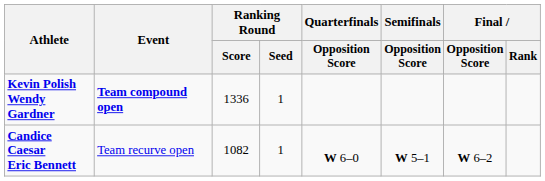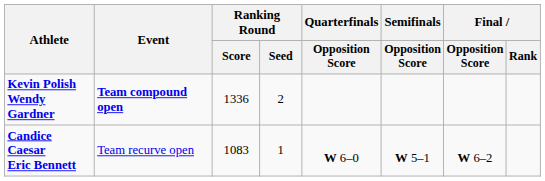Kevin Polish Wendy Gardner | Ranking Round / Seed: 1 -> 2
Candice Caesar Eric Bennett | Ranking Round / Score: 1082 -> 1083
